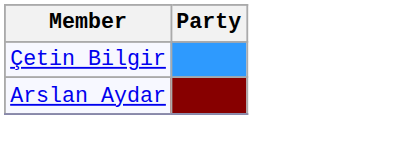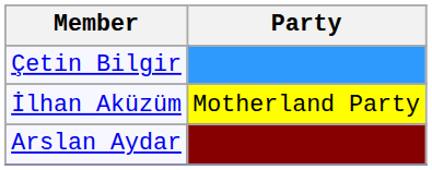+ row: İlhan Aküzüm | Motherland Party
